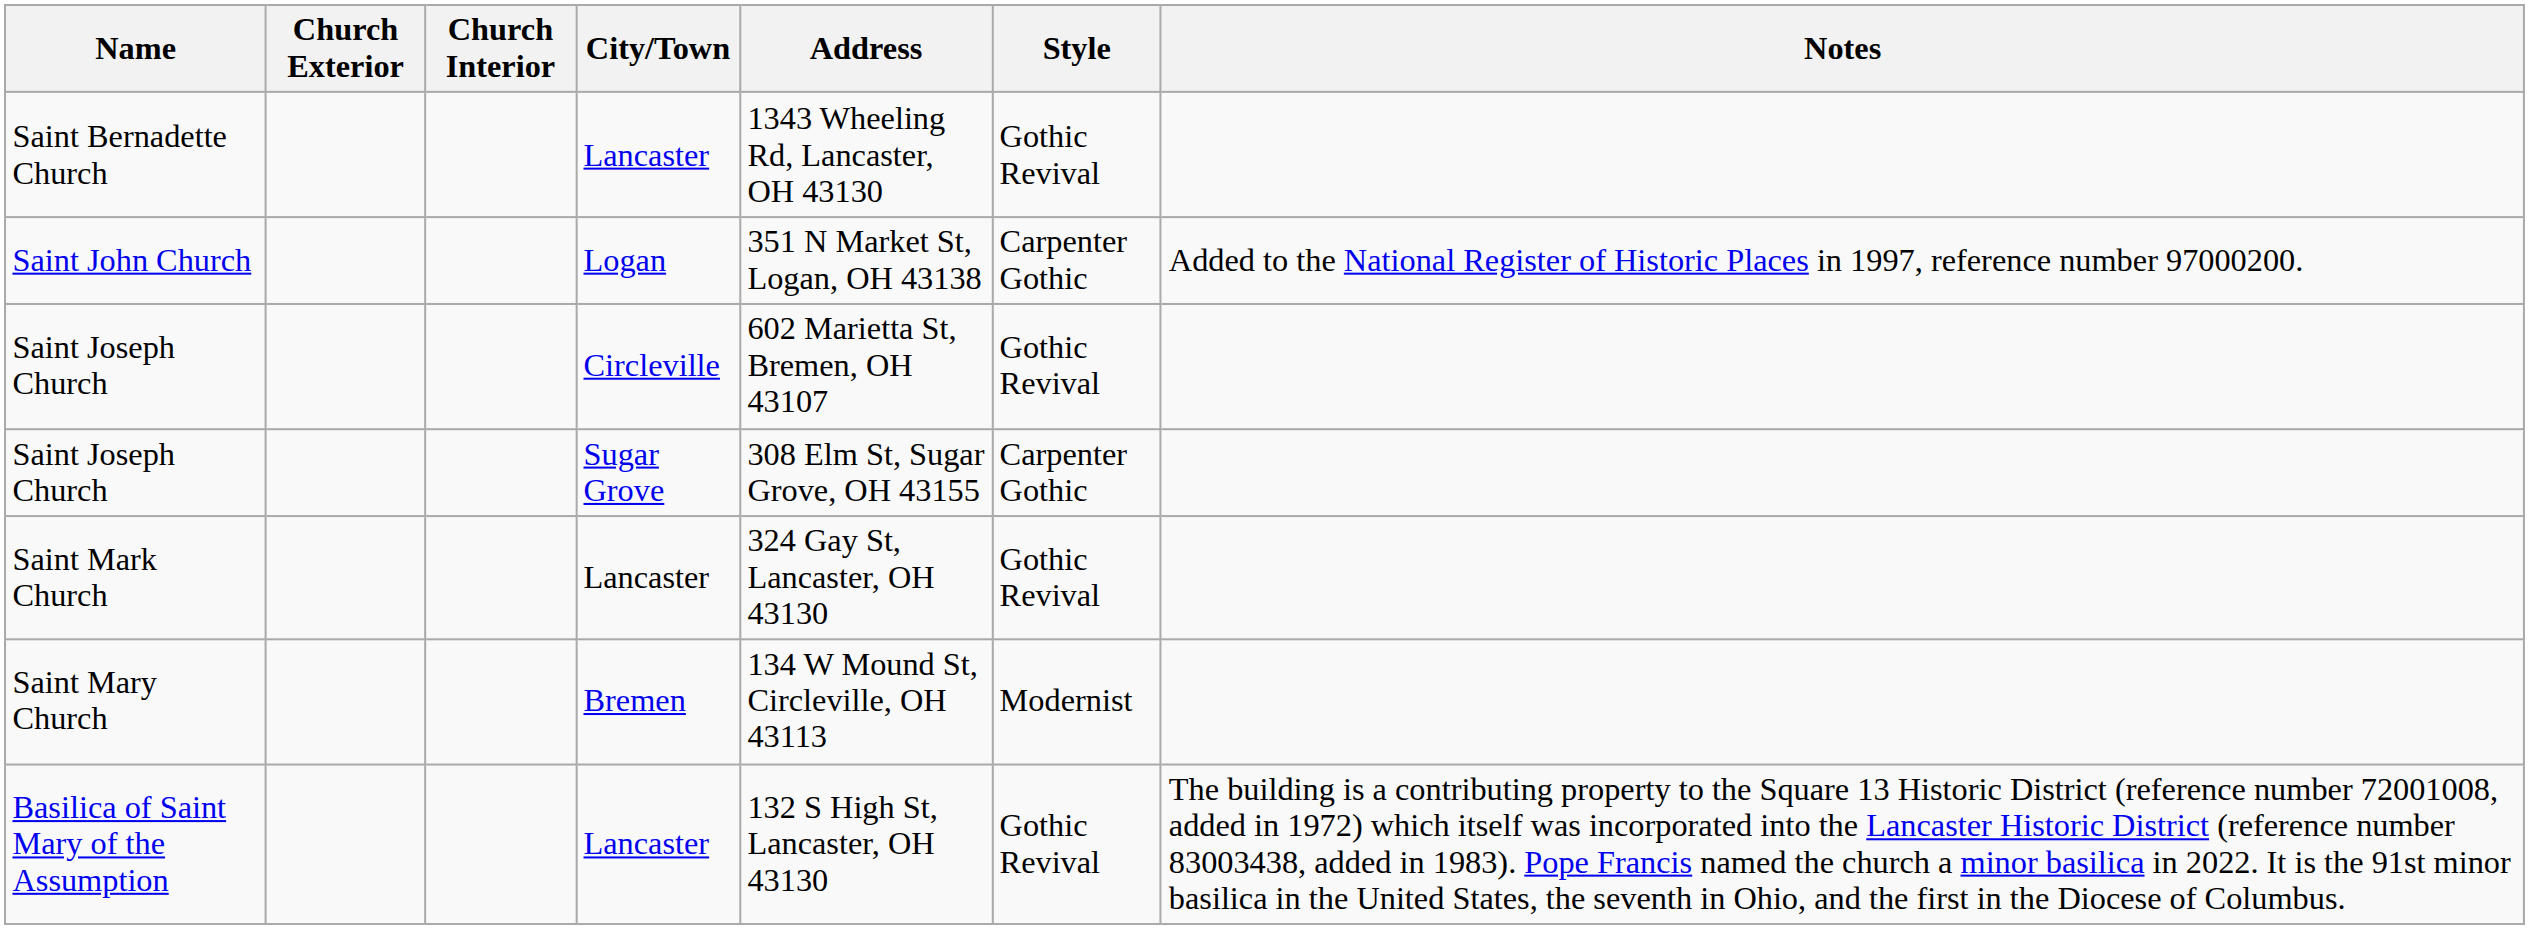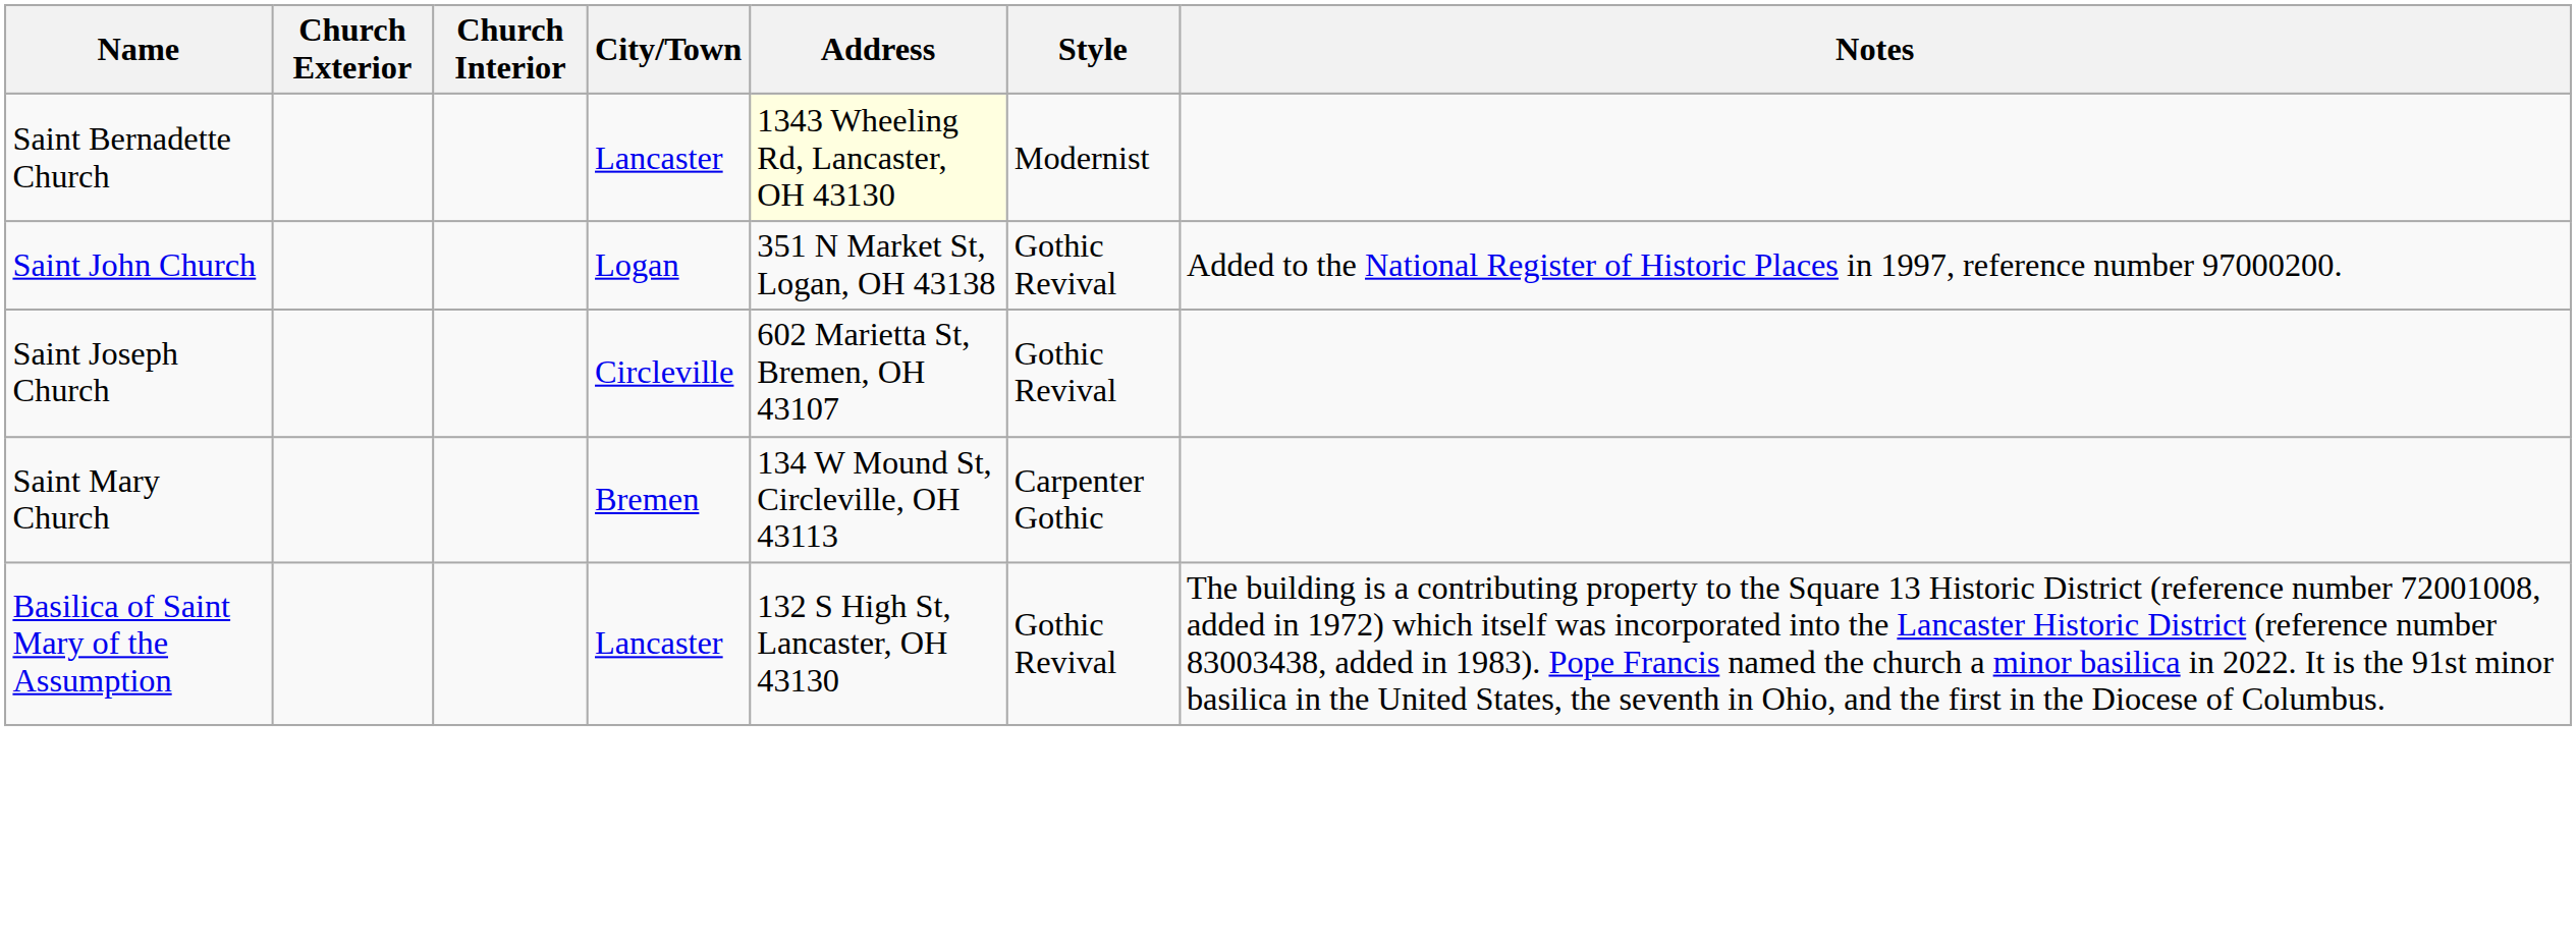Saint Bernadette Church | Address: no background -> lightyellow background
Saint Bernadette Church | Style: Gothic Revival -> Modernist
Saint John Church | Style: Carpenter Gothic -> Gothic Revival
- row: Saint Joseph Church | Sugar Grove | 308 Elm St, Sugar Grove, OH 43155 | Carpenter Gothic
- row: Saint Mark Church | Lancaster | 324 Gay St, Lancaster, OH 43130 | Gothic Revival
Saint Mary Church | Style: Modernist -> Carpenter Gothic
